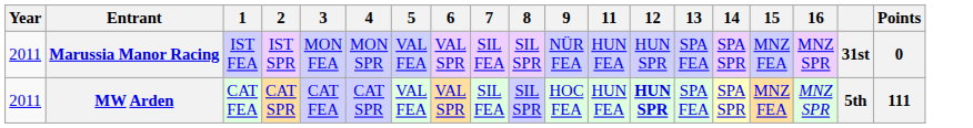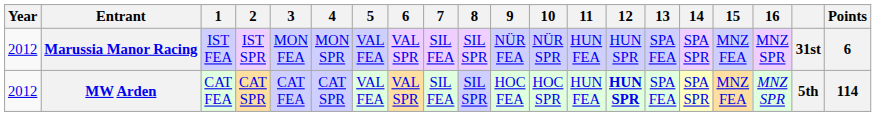+ column: 10 | NÜR SPR | HOC SPR
Marussia Manor Racing | Year: 2011 -> 2012
Marussia Manor Racing | Points: 0 -> 6
MW Arden | Year: 2011 -> 2012
MW Arden | Points: 111 -> 114
